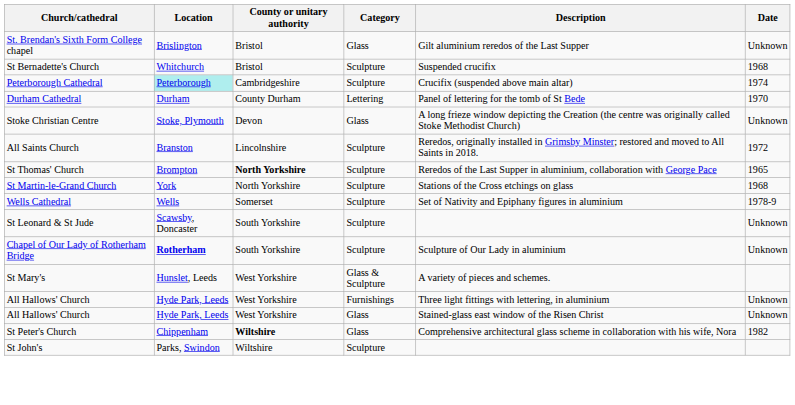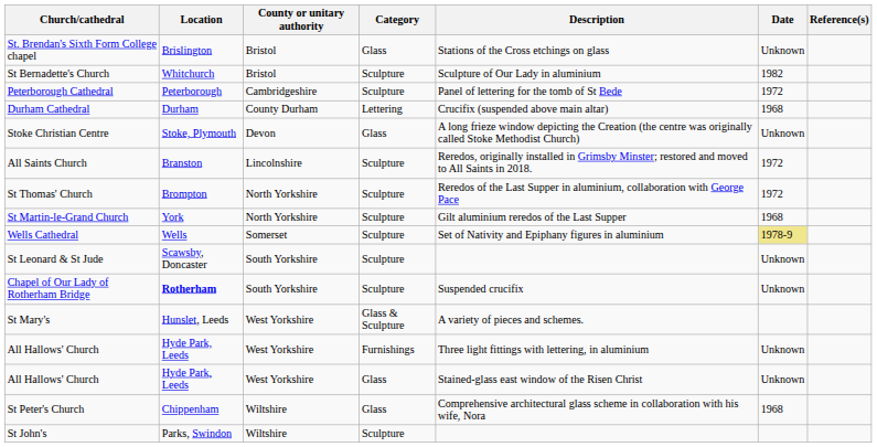+ column: Reference(s)
St. Brendan's Sixth Form College chapel | Description: Gilt aluminium reredos of the Last Supper -> Stations of the Cross etchings on glass
St Bernadette's Church | Description: Suspended crucifix -> Sculpture of Our Lady in aluminium
St Bernadette's Church | Date: 1968 -> 1982
Peterborough Cathedral | Location: paleturquoise background -> no background
Peterborough Cathedral | Description: Crucifix (suspended above main altar) -> Panel of lettering for the tomb of St Bede
Peterborough Cathedral | Date: 1974 -> 1972
Durham Cathedral | Description: Panel of lettering for the tomb of St Bede -> Crucifix (suspended above main altar)
Durham Cathedral | Date: 1970 -> 1968
St Thomas' Church | County or unitary authority: bold -> normal
St Thomas' Church | Date: 1965 -> 1972
St Martin-le-Grand Church | Description: Stations of the Cross etchings on glass -> Gilt aluminium reredos of the Last Supper
Wells Cathedral | Date: no background -> khaki background
Chapel of Our Lady of Rotherham Bridge | Description: Sculpture of Our Lady in aluminium -> Suspended crucifix
St Peter's Church | County or unitary authority: bold -> normal
St Peter's Church | Date: 1982 -> 1968
